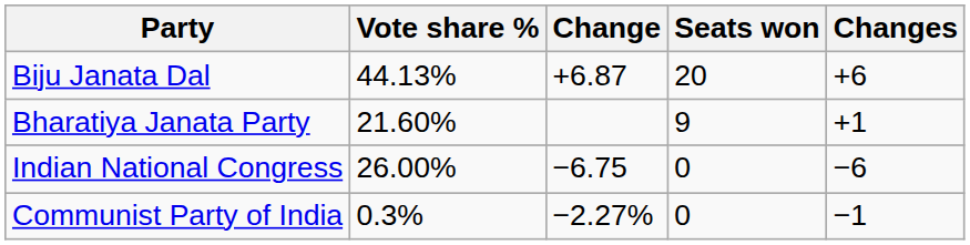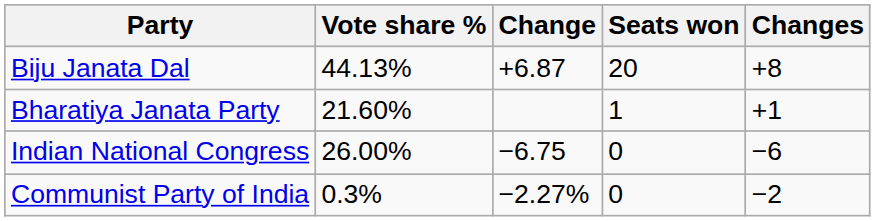Biju Janata Dal | Changes: +6 -> +8
Bharatiya Janata Party | Seats won: 9 -> 1
Communist Party of India | Changes: −1 -> −2
